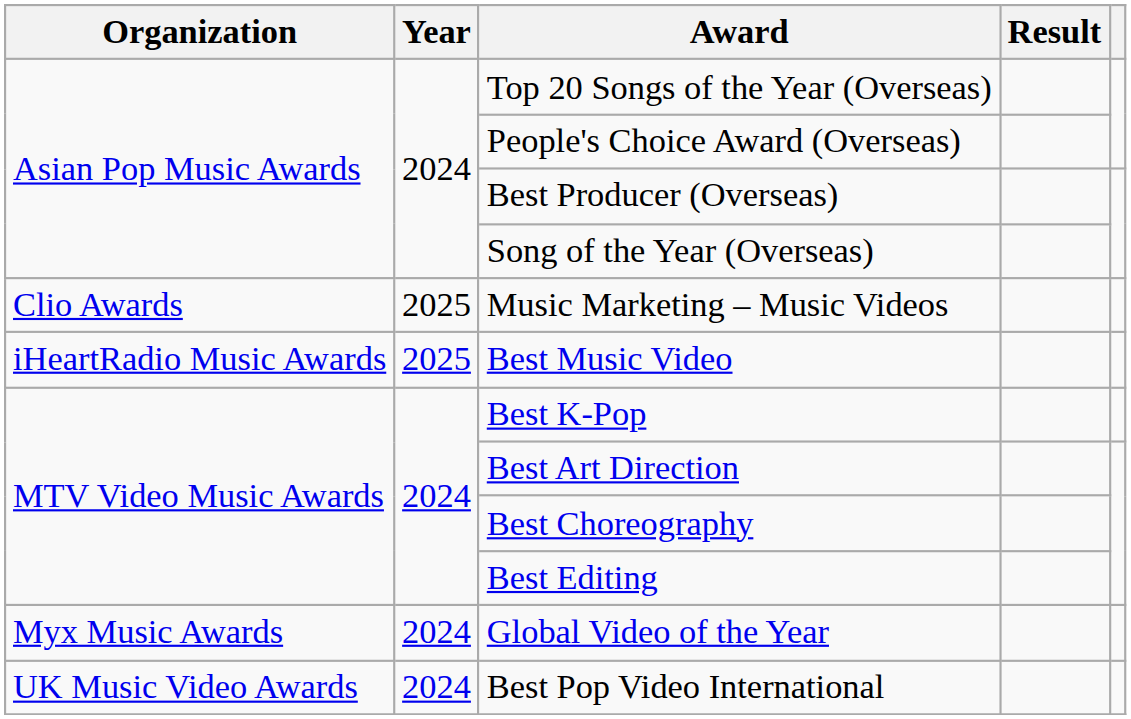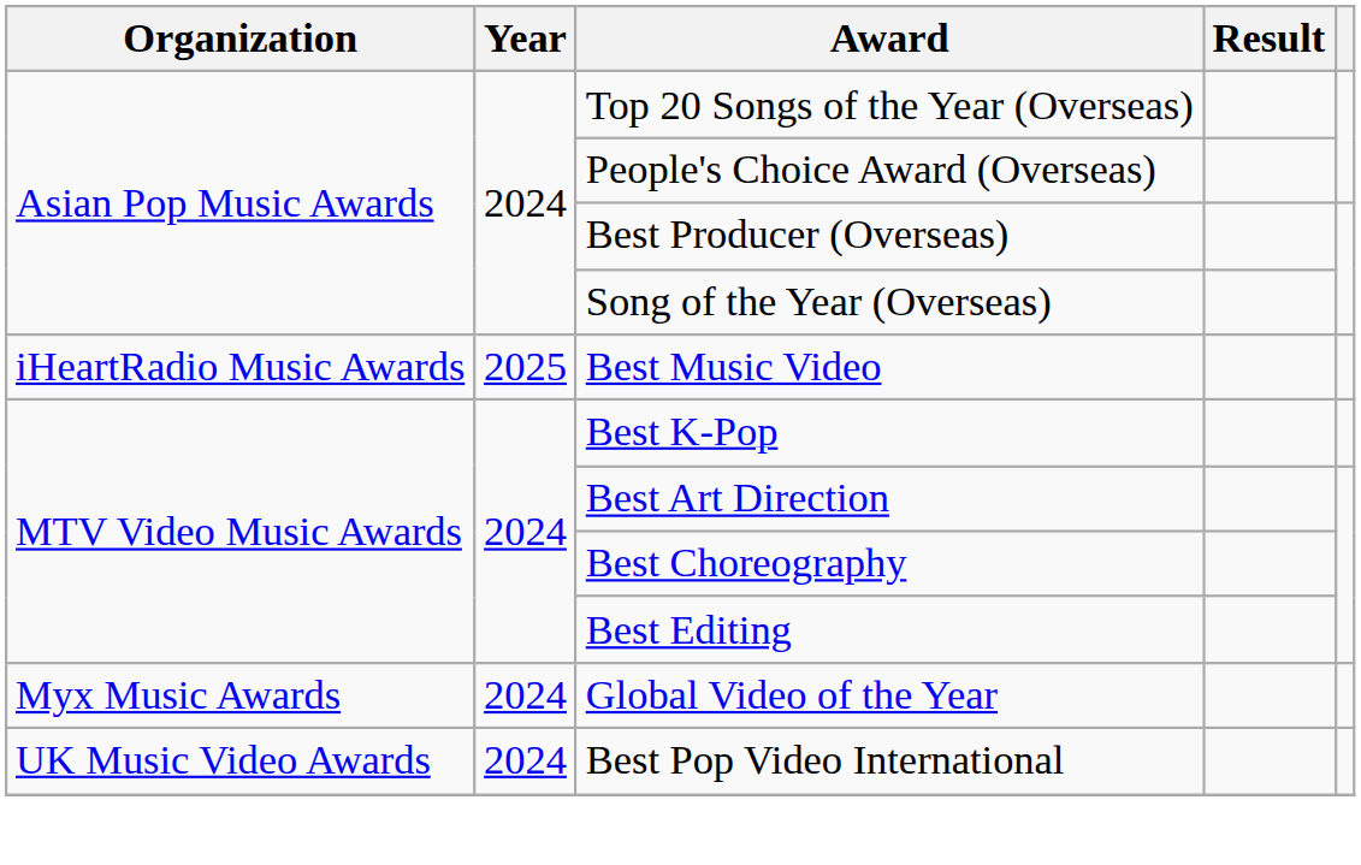- row: Clio Awards | 2025 | Music Marketing – Music Videos
